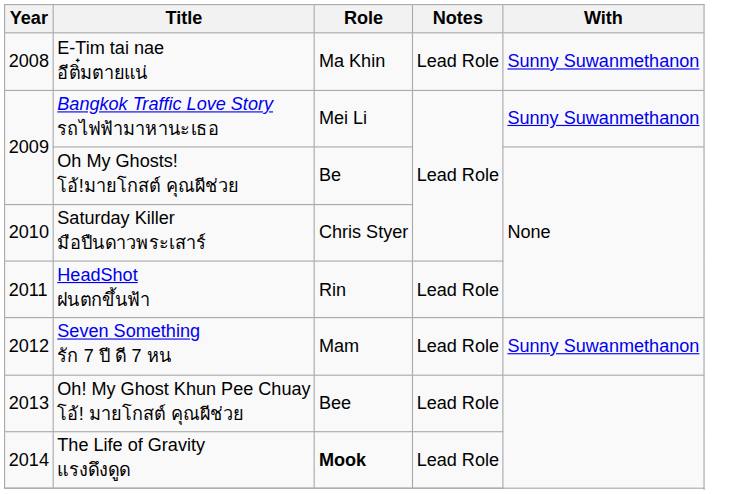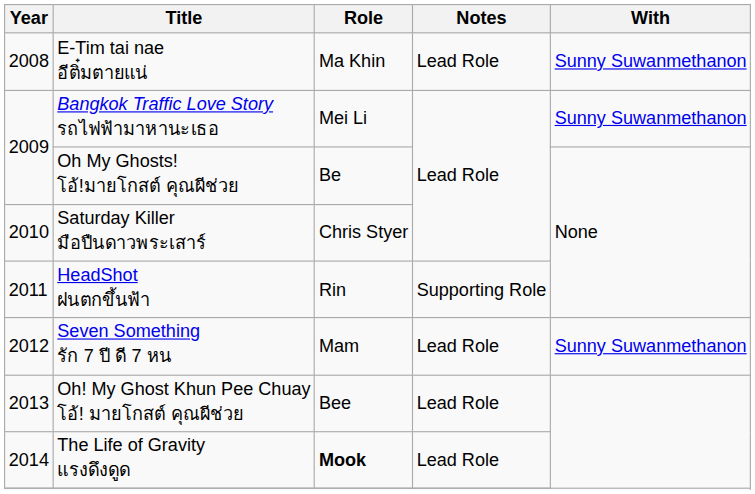HeadShot ฝนตกขึ้นฟ้า | Notes: Lead Role -> Supporting Role
